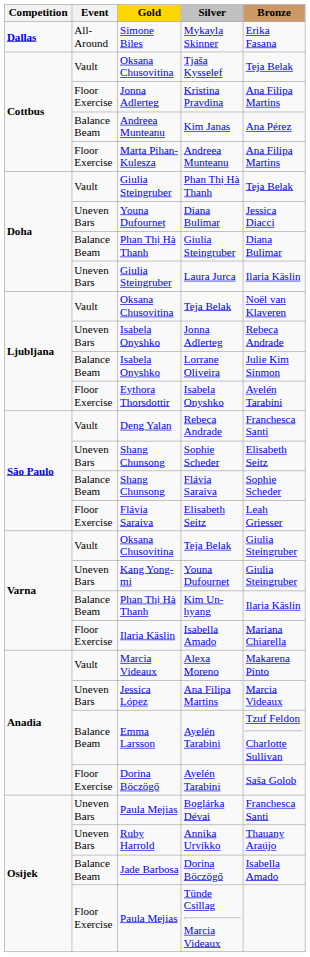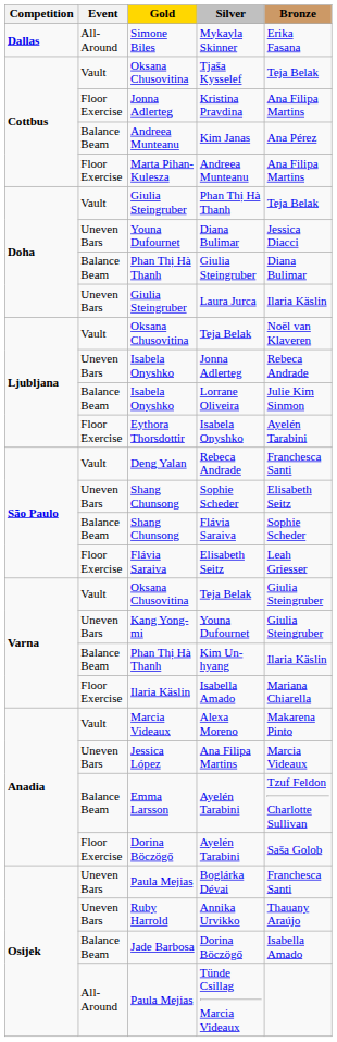Tünde Csillag Marcia Videaux | Event: Floor Exercise -> All-Around
